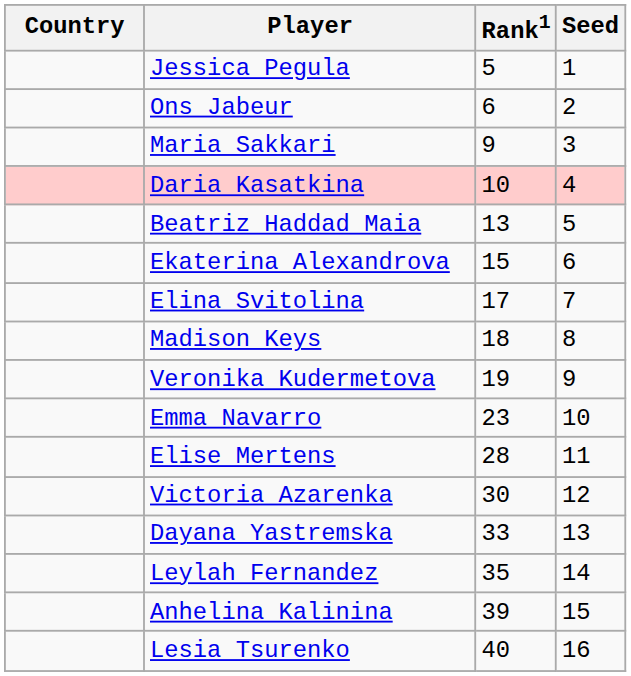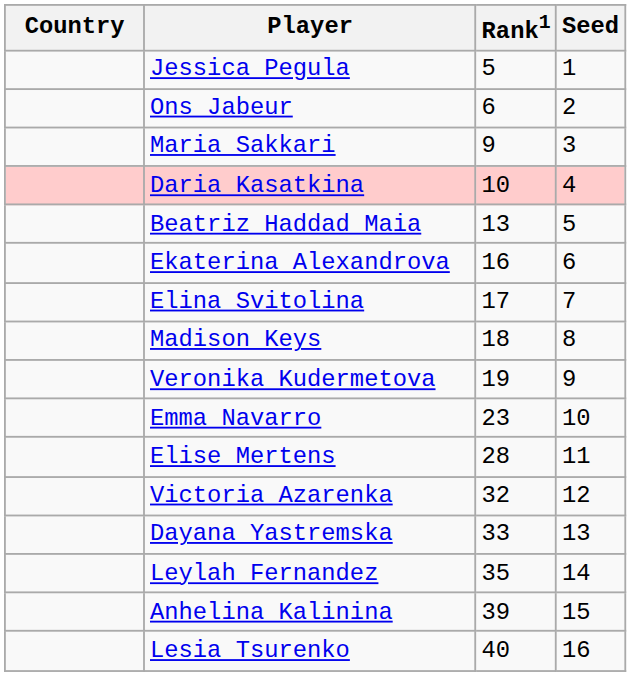Ekaterina Alexandrova | Rank1: 15 -> 16
Victoria Azarenka | Rank1: 30 -> 32
